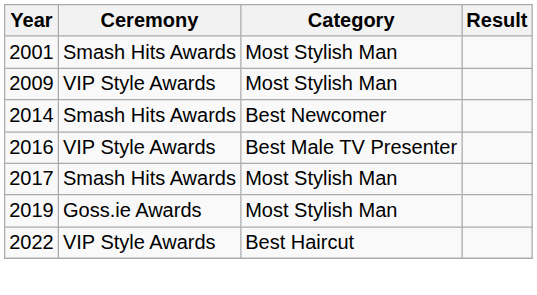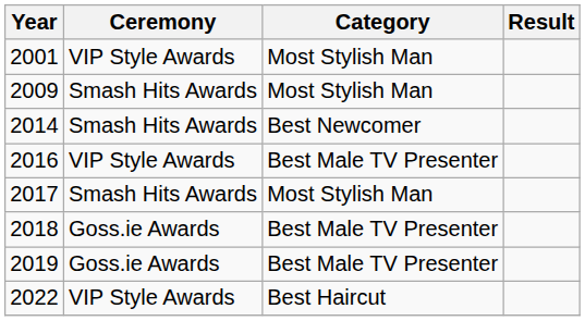2001 | Ceremony: Smash Hits Awards -> VIP Style Awards
2009 | Ceremony: VIP Style Awards -> Smash Hits Awards
+ row: 2018 | Goss.ie Awards | Best Male TV Presenter
2019 | Category: Most Stylish Man -> Best Male TV Presenter
